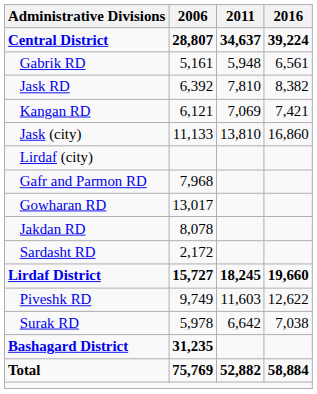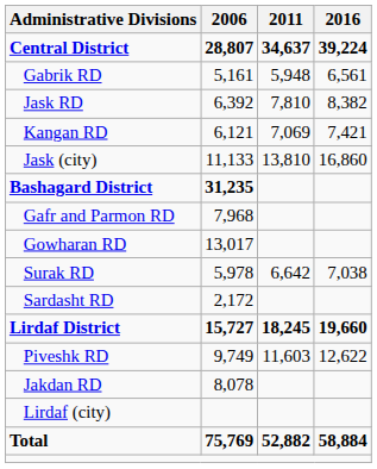rows swapped: Bashagard District <-> Lirdaf (city)
rows swapped: Jakdan RD <-> Surak RD
